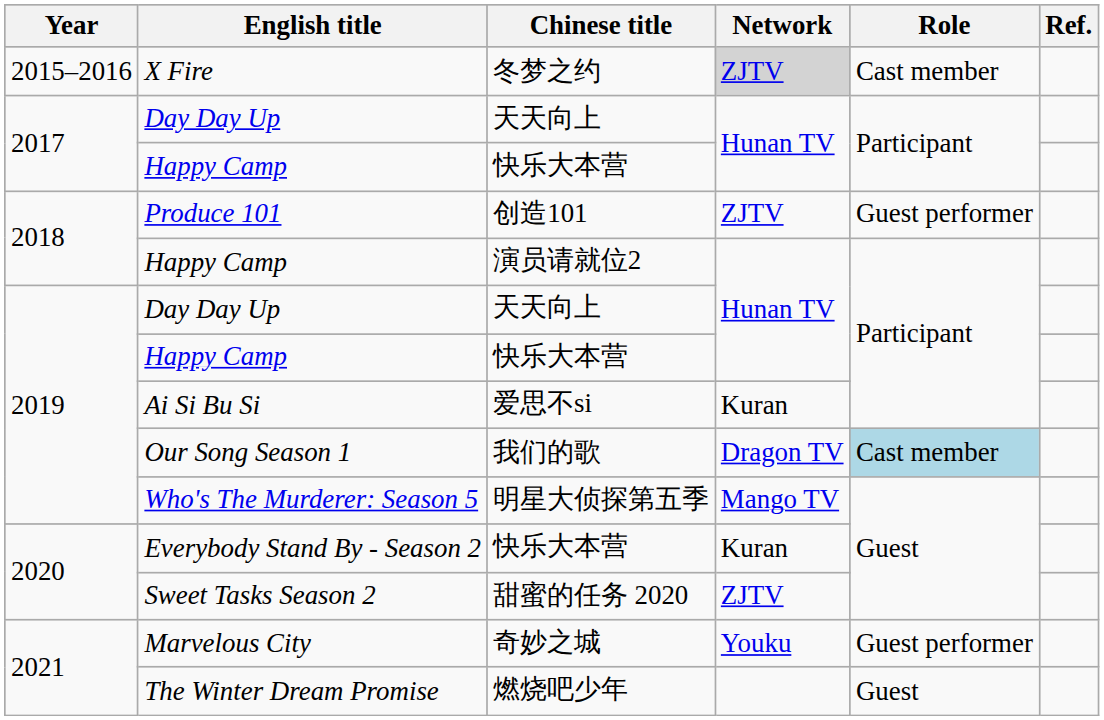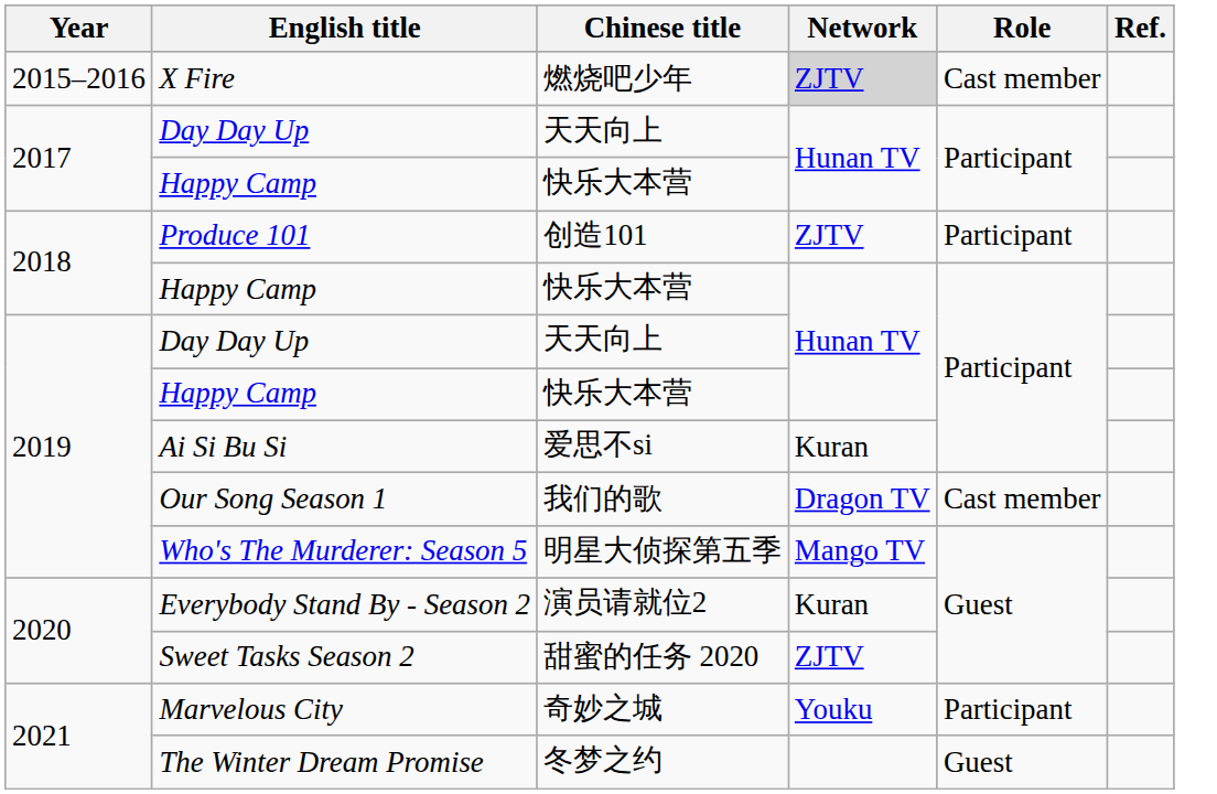X Fire | Chinese title: 冬梦之约 -> 燃烧吧少年
Produce 101 | Role: Guest performer -> Participant
2018 / Happy Camp | Chinese title: 演员请就位2 -> 快乐大本营
Our Song Season 1 | Role: lightblue background -> no background
Everybody Stand By - Season 2 | Chinese title: 快乐大本营 -> 演员请就位2
Marvelous City | Role: Guest performer -> Participant
The Winter Dream Promise | Chinese title: 燃烧吧少年 -> 冬梦之约
